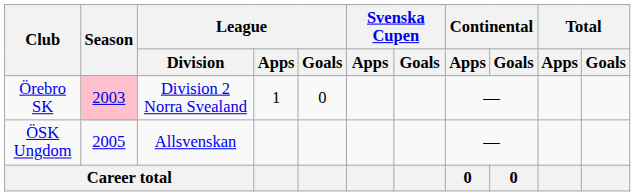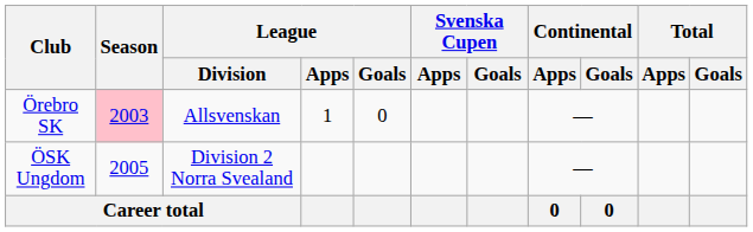Örebro SK | League / Division: Division 2 Norra Svealand -> Allsvenskan
ÖSK Ungdom | League / Division: Allsvenskan -> Division 2 Norra Svealand
